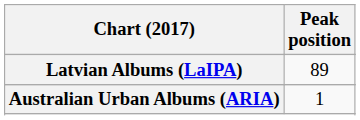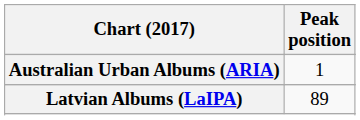rows swapped: Australian Urban Albums (ARIA) <-> Latvian Albums (LaIPA)
